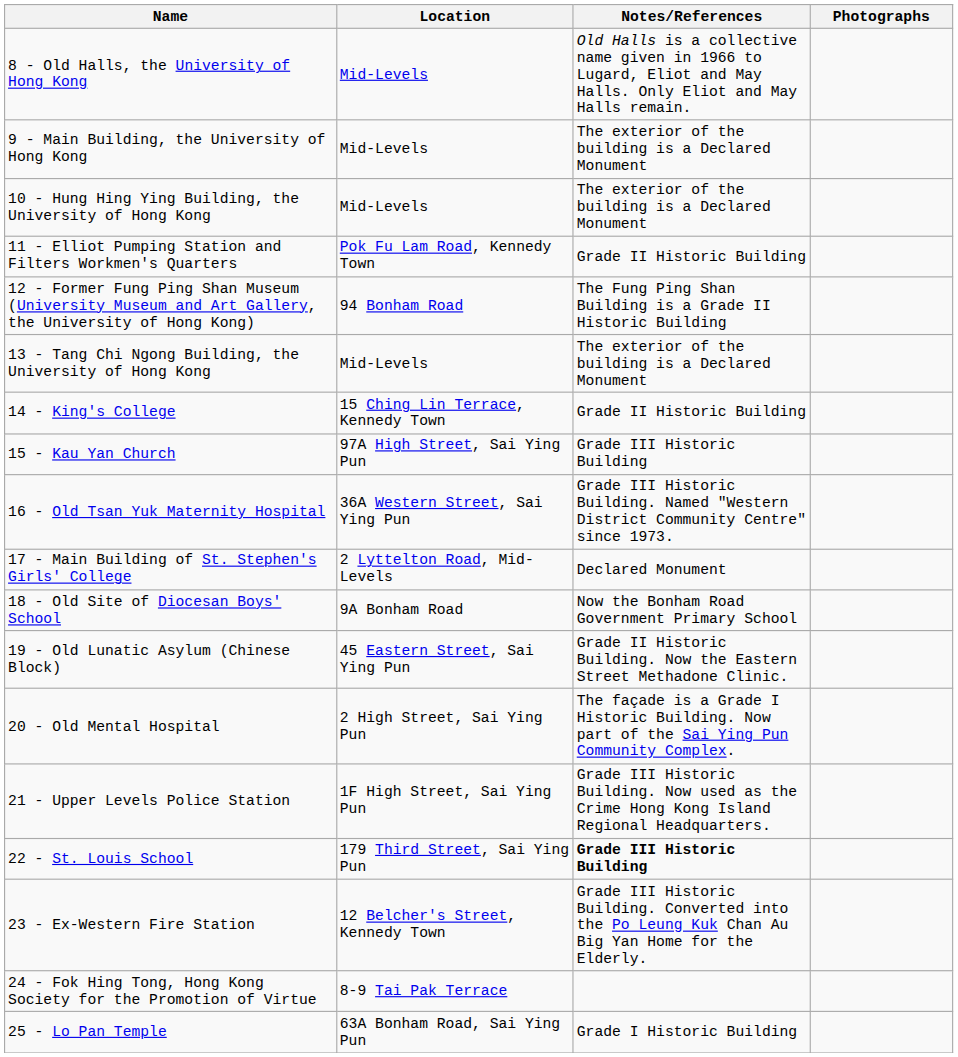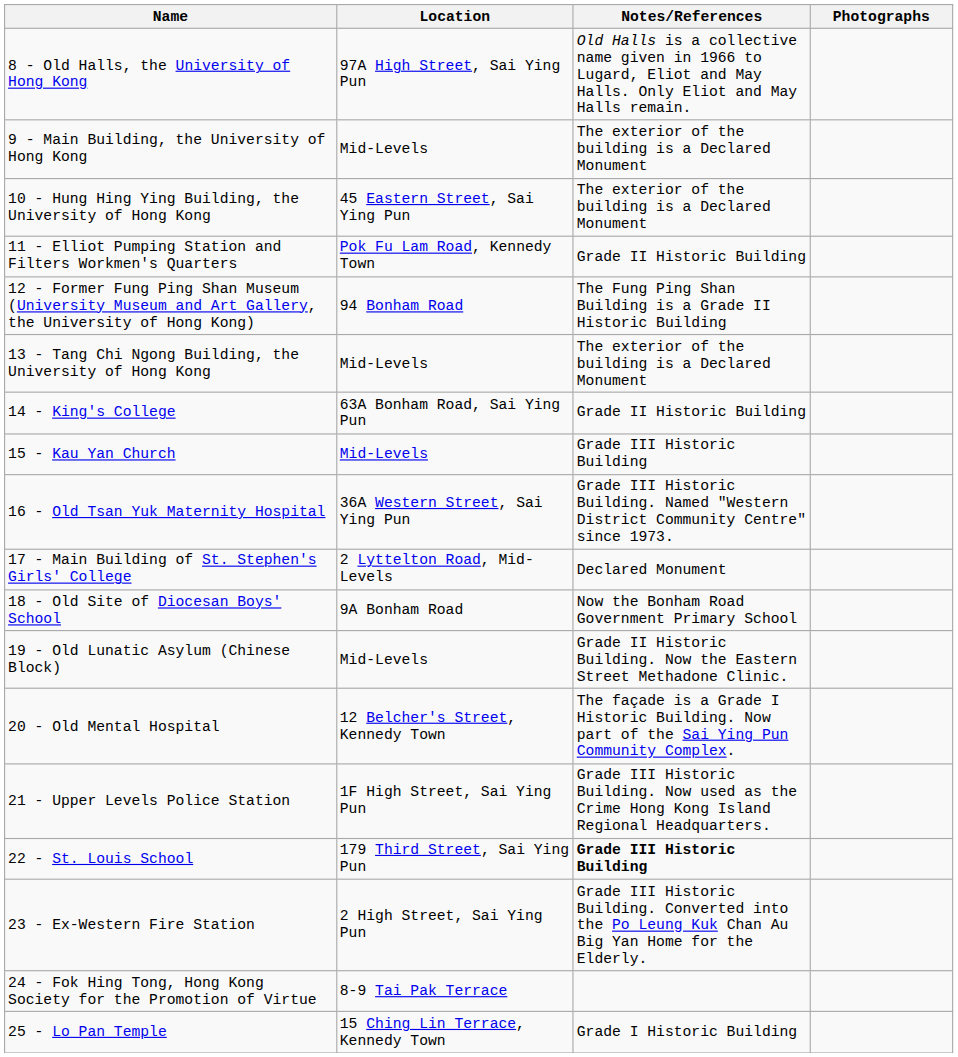8 - Old Halls, the University of Hong Kong | Location: Mid-Levels -> 97A High Street, Sai Ying Pun
10 - Hung Hing Ying Building, the University of Hong Kong | Location: Mid-Levels -> 45 Eastern Street, Sai Ying Pun
14 - King's College | Location: 15 Ching Lin Terrace, Kennedy Town -> 63A Bonham Road, Sai Ying Pun
15 - Kau Yan Church | Location: 97A High Street, Sai Ying Pun -> Mid-Levels
19 - Old Lunatic Asylum (Chinese Block) | Location: 45 Eastern Street, Sai Ying Pun -> Mid-Levels
20 - Old Mental Hospital | Location: 2 High Street, Sai Ying Pun -> 12 Belcher's Street, Kennedy Town
23 - Ex-Western Fire Station | Location: 12 Belcher's Street, Kennedy Town -> 2 High Street, Sai Ying Pun
25 - Lo Pan Temple | Location: 63A Bonham Road, Sai Ying Pun -> 15 Ching Lin Terrace, Kennedy Town
